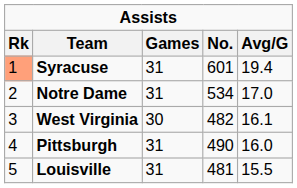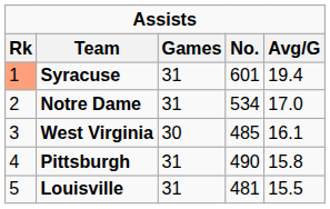West Virginia | No.: 482 -> 485
Pittsburgh | Avg/G: 16.0 -> 15.8
